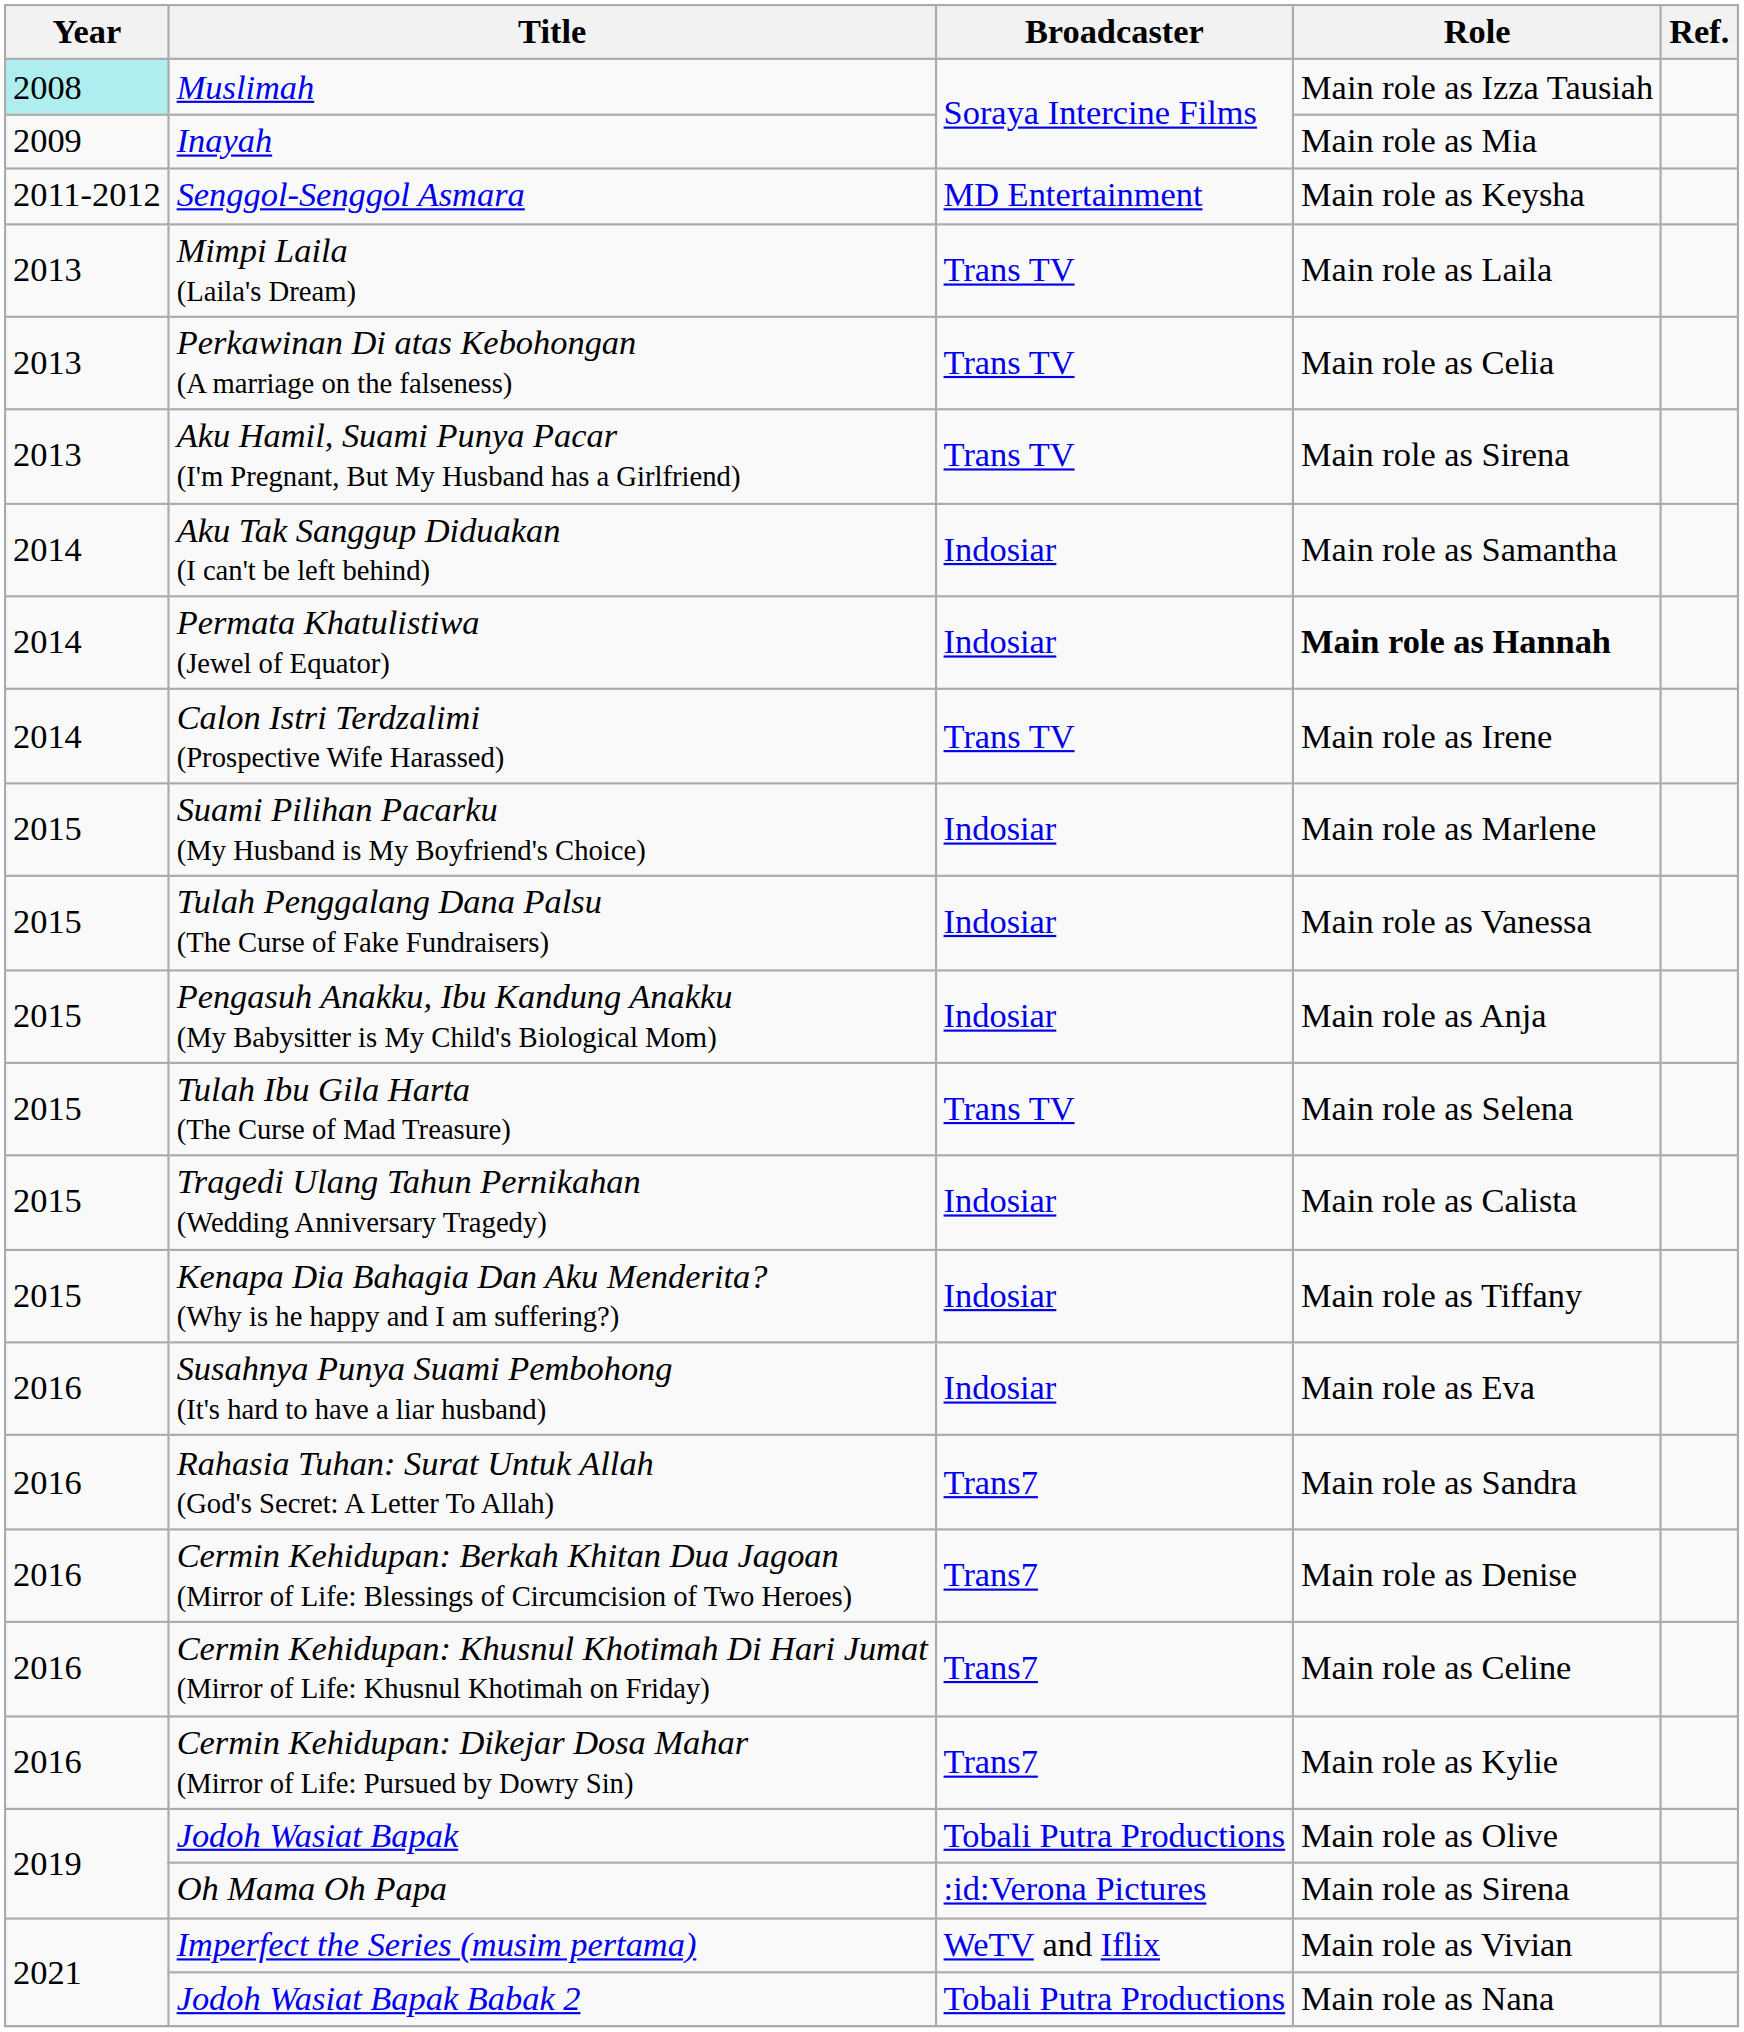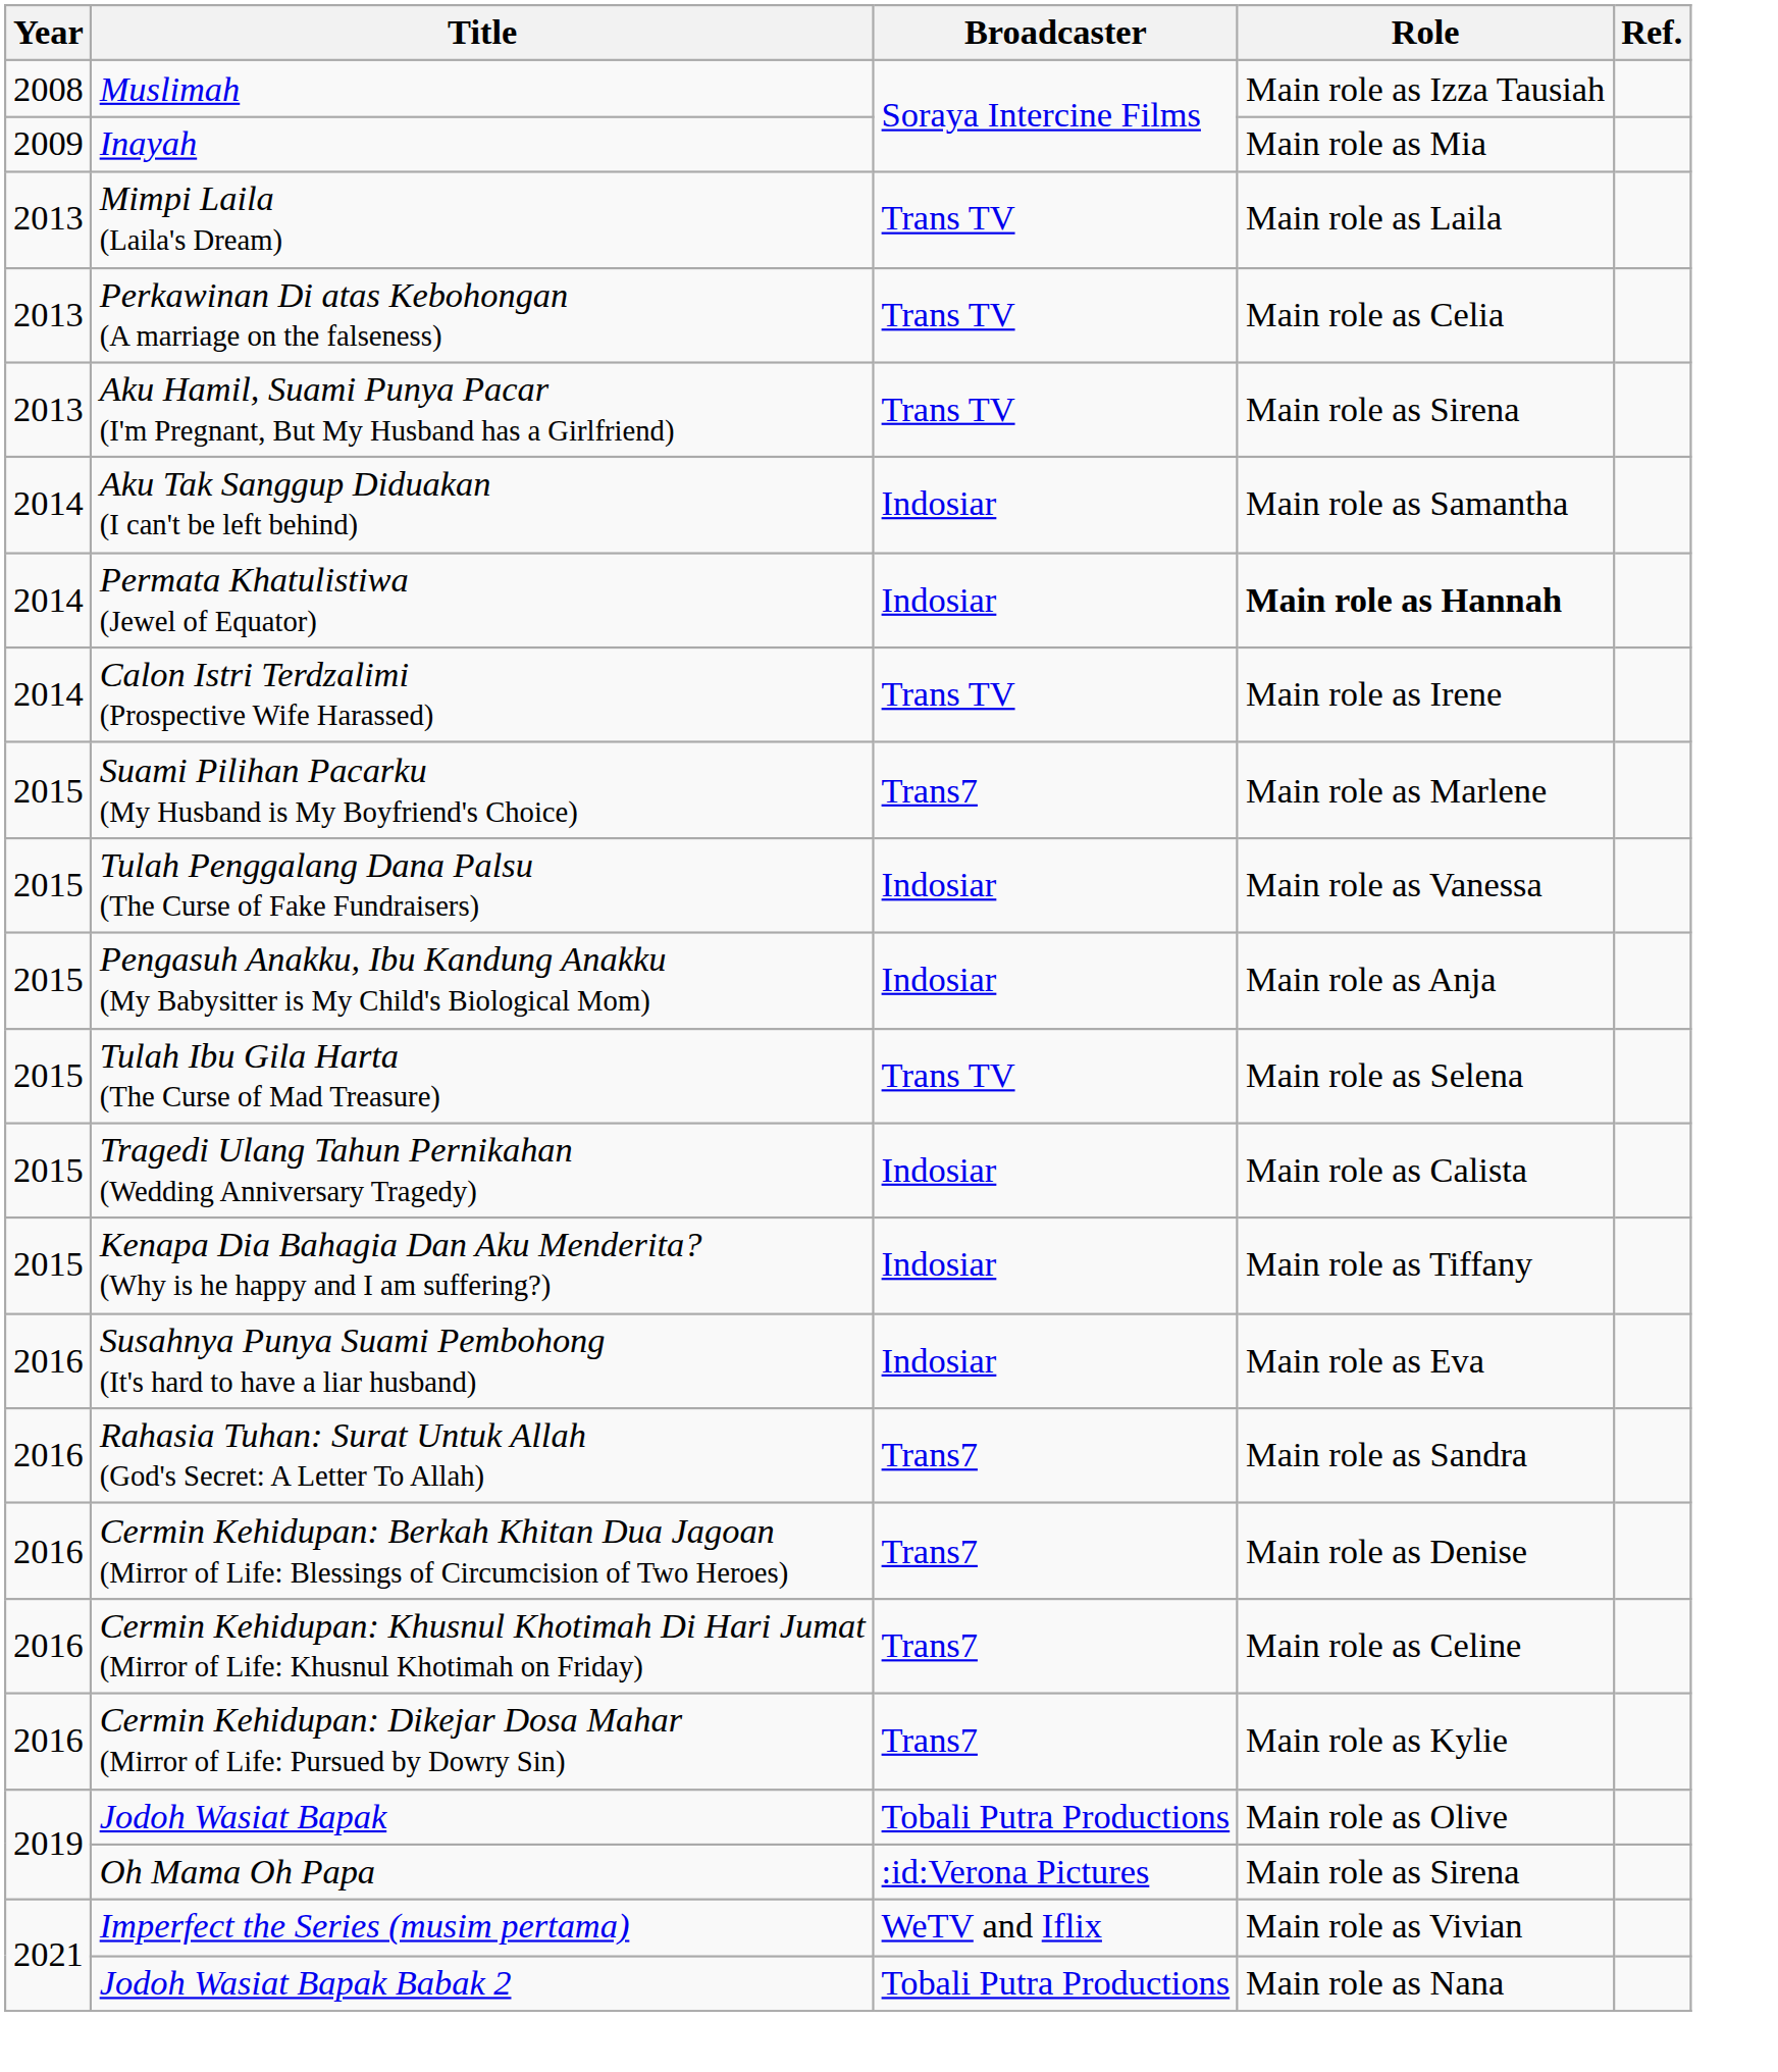Muslimah | Year: paleturquoise background -> no background
- row: 2011-2012 | Senggol-Senggol Asmara | MD Entertainment | Main role as Keysha
Suami Pilihan Pacarku (My Husband is My Boyfriend's Choice) | Broadcaster: Indosiar -> Trans7
